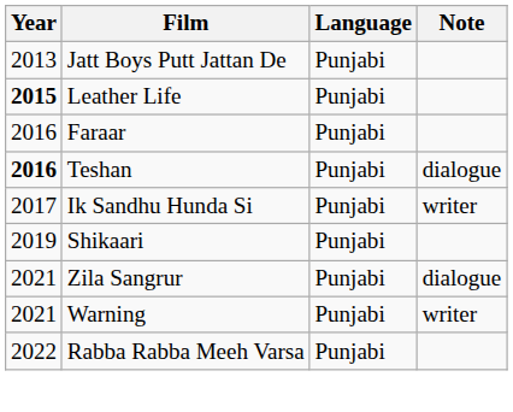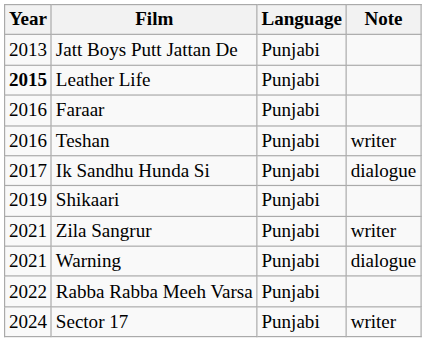Teshan | Year: bold -> normal
Teshan | Note: dialogue -> writer
Ik Sandhu Hunda Si | Note: writer -> dialogue
Zila Sangrur | Note: dialogue -> writer
Warning | Note: writer -> dialogue
+ row: 2024 | Sector 17 | Punjabi | writer
